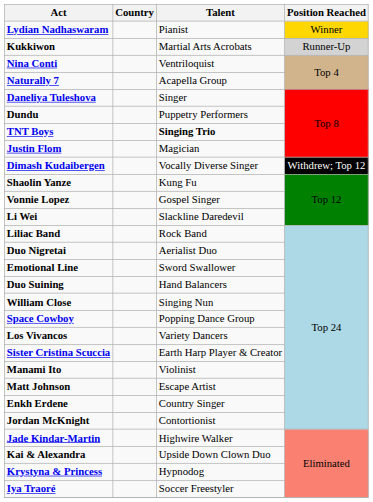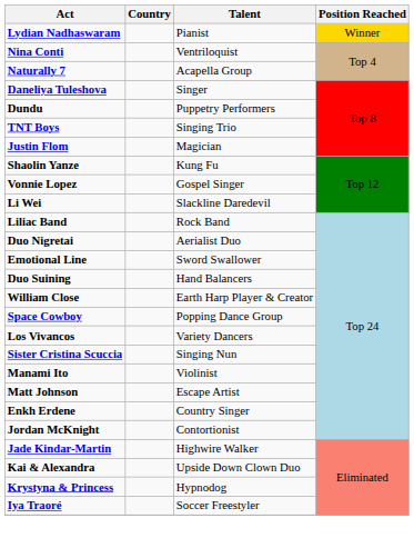- row: Kukkiwon | Martial Arts Acrobats | Runner-Up
TNT Boys | Talent: bold -> normal
- row: Dimash Kudaibergen | Vocally Diverse Singer | Withdrew; Top 12
William Close | Talent: Singing Nun -> Earth Harp Player & Creator
Sister Cristina Scuccia | Talent: Earth Harp Player & Creator -> Singing Nun
